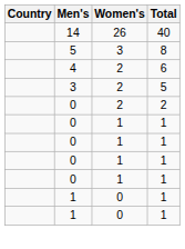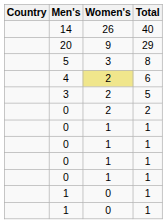+ row: 20 | 9 | 29
4 | Women's: no background -> khaki background
